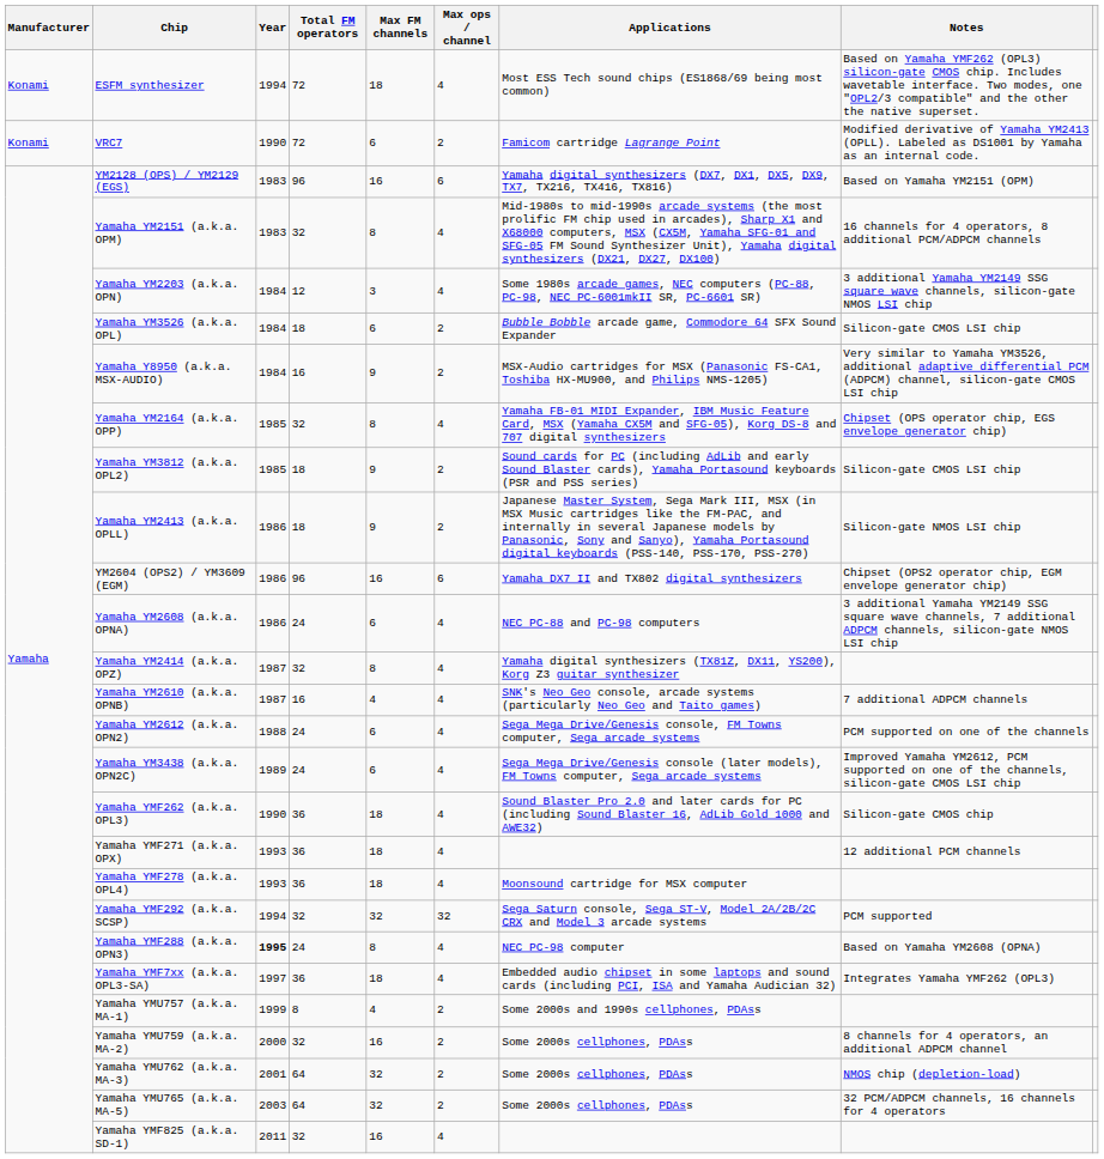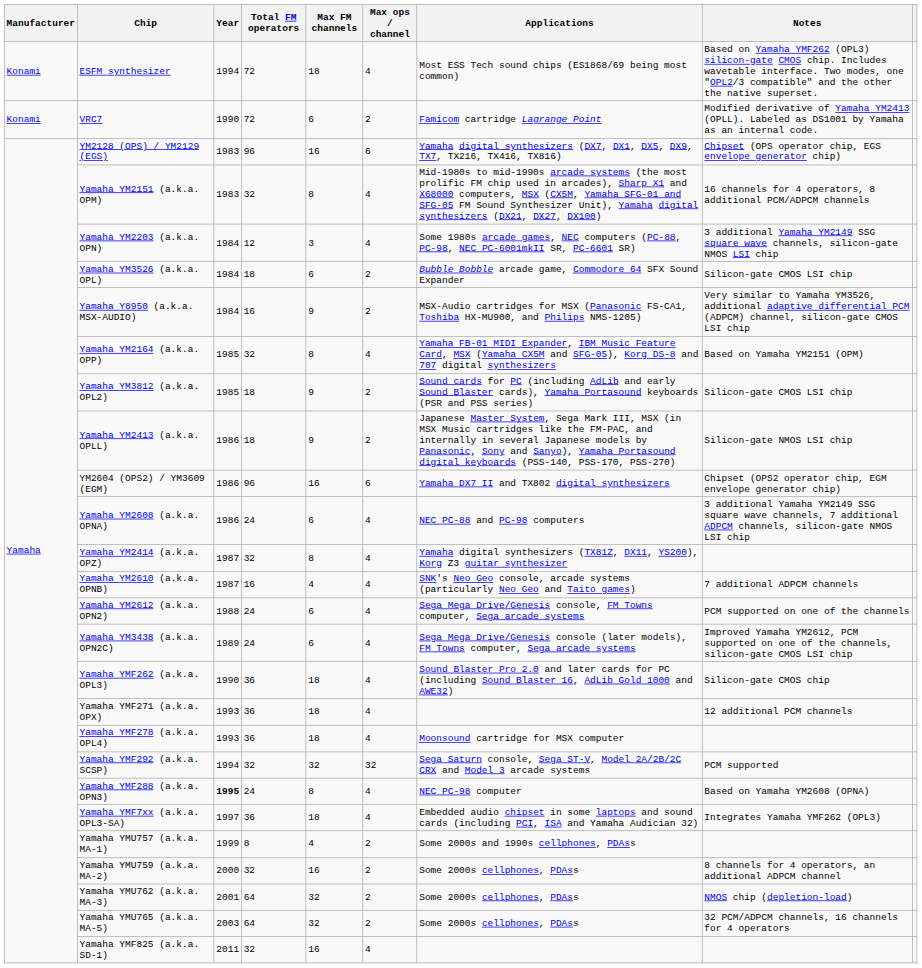YM2128 (OPS) / YM2129 (EGS) | Notes: Based on Yamaha YM2151 (OPM) -> Chipset (OPS operator chip, EGS envelope generator chip)
Yamaha YM2164 (a.k.a. OPP) | Notes: Chipset (OPS operator chip, EGS envelope generator chip) -> Based on Yamaha YM2151 (OPM)
